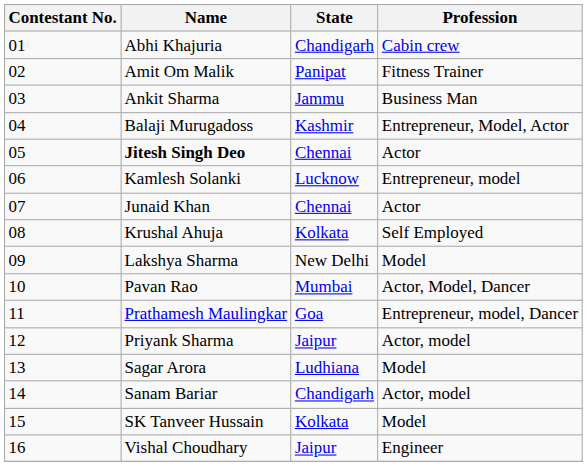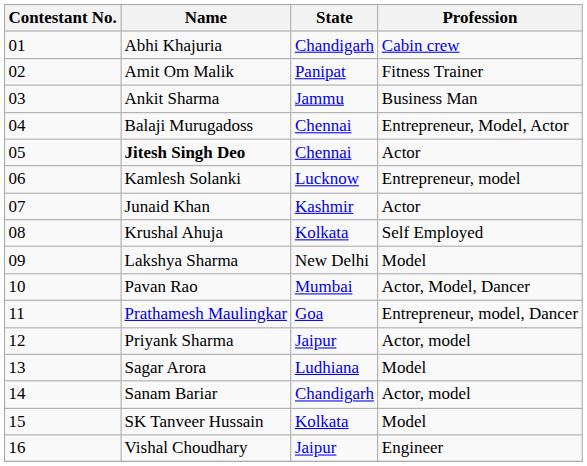Balaji Murugadoss | State: Kashmir -> Chennai
Junaid Khan | State: Chennai -> Kashmir
